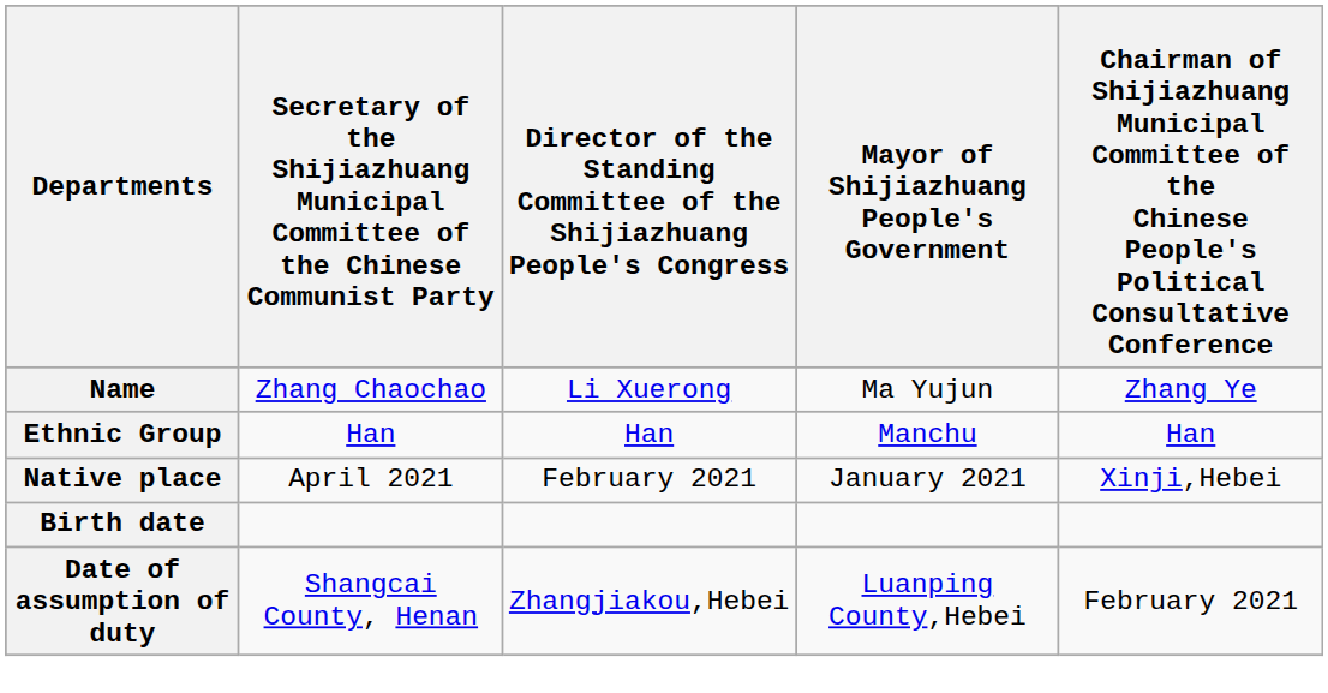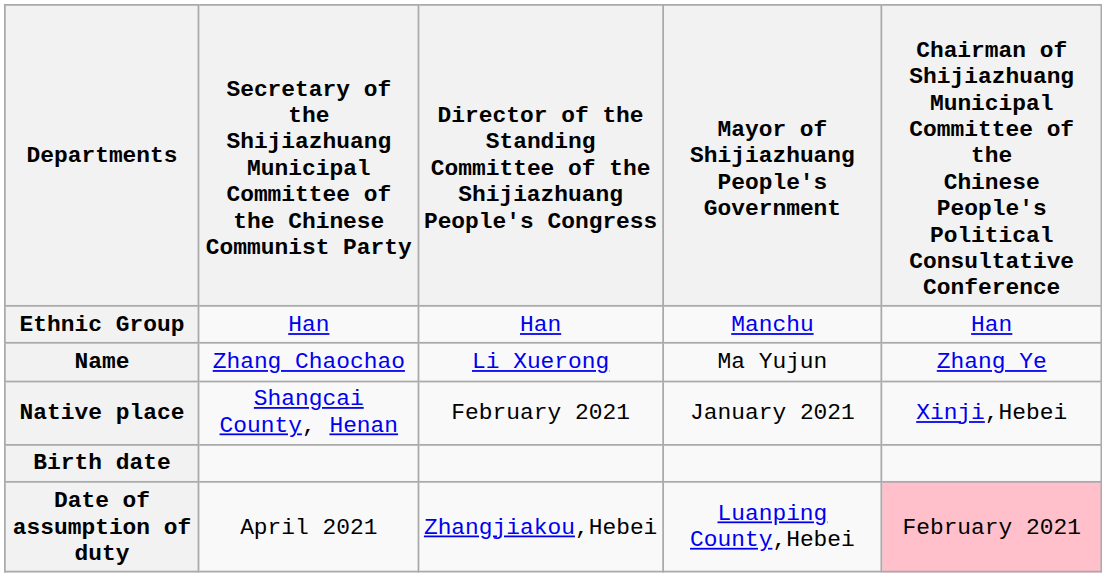rows swapped: Name <-> Ethnic Group
Native place | column 2: April 2021 -> Shangcai County, Henan
Date of assumption of duty | column 2: Shangcai County, Henan -> April 2021
Date of assumption of duty | column 5: no background -> pink background
